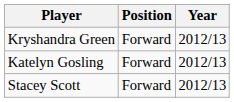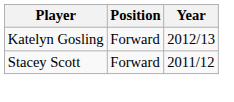- row: Kryshandra Green | Forward | 2012/13
Stacey Scott | Year: 2012/13 -> 2011/12
